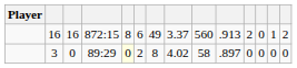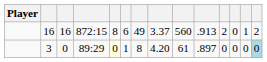3 | column 6: 2 -> 1
3 | column 8: 4.02 -> 4.20
3 | column 9: 58 -> 61
3 | column 14: no background -> lightblue background
